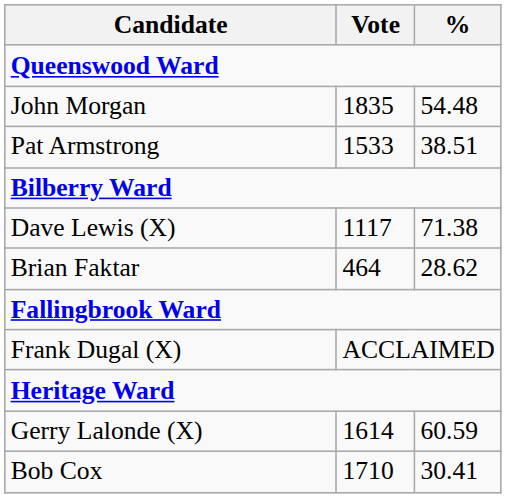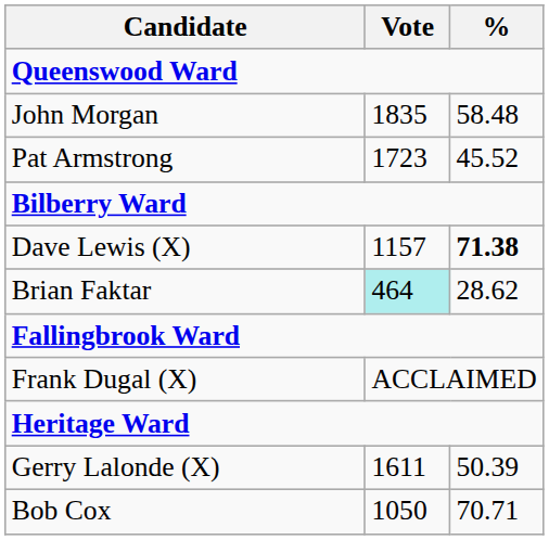John Morgan | %: 54.48 -> 58.48
Pat Armstrong | Vote: 1533 -> 1723
Pat Armstrong | %: 38.51 -> 45.52
Dave Lewis (X) | Vote: 1117 -> 1157
Dave Lewis (X) | %: normal -> bold
Brian Faktar | Vote: no background -> paleturquoise background
Gerry Lalonde (X) | Vote: 1614 -> 1611
Gerry Lalonde (X) | %: 60.59 -> 50.39
Bob Cox | Vote: 1710 -> 1050
Bob Cox | %: 30.41 -> 70.71
